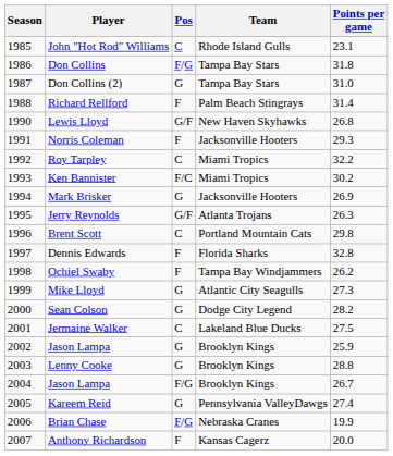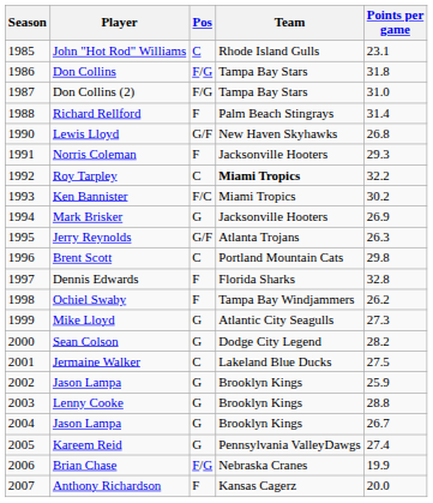Don Collins (2) | Pos: G -> F/G
Roy Tarpley | Team: normal -> bold
2004 / Jason Lampa | Pos: F/G -> G
